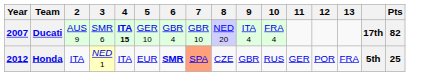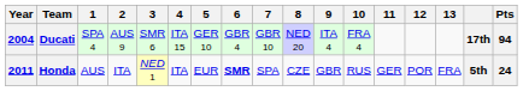+ column: 1 | SPA 4 | AUS
Ducati | Year: 2007 -> 2004
Ducati | 4: bold -> normal
Ducati | Pts: 82 -> 94
Honda | Year: 2012 -> 2011
Honda | 7: lightsalmon background -> no background
Honda | Pts: 25 -> 24
